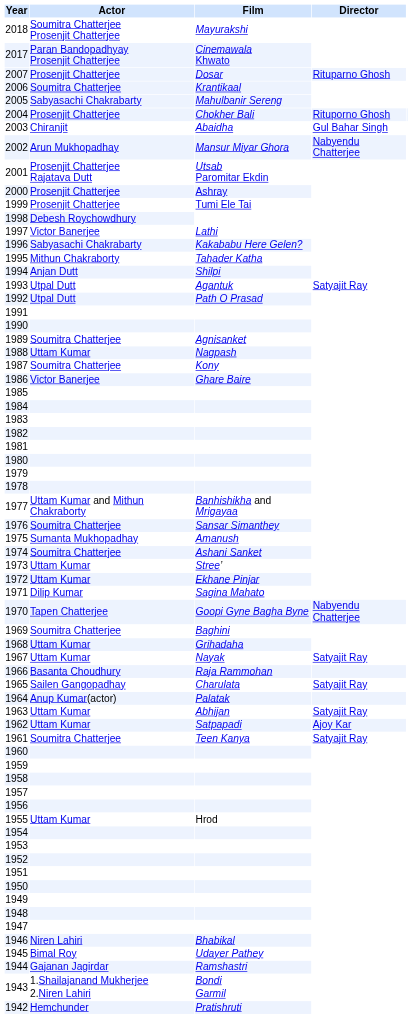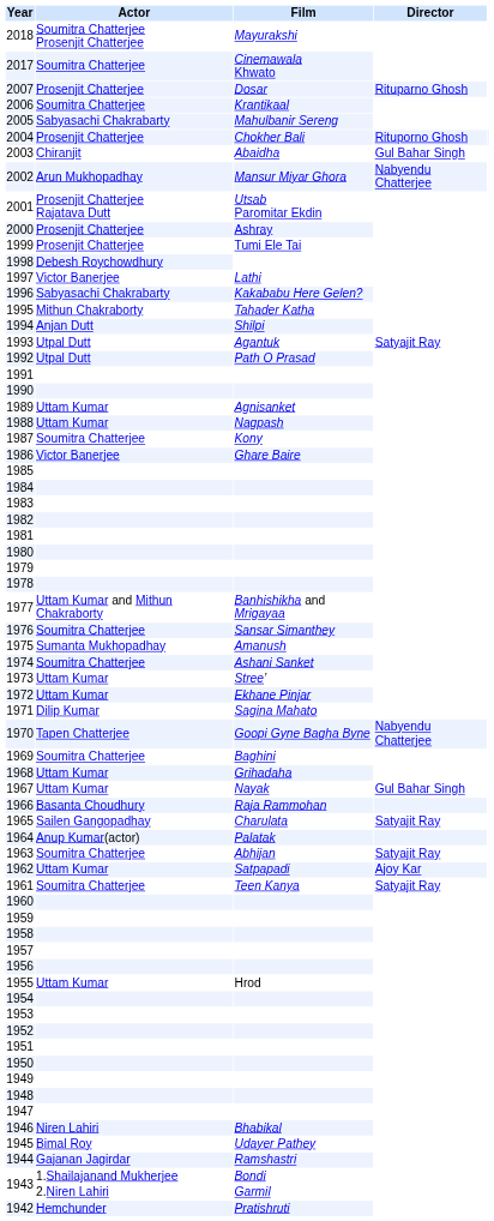2017 | Actor: Paran Bandopadhyay Prosenjit Chatterjee -> Soumitra Chatterjee
1989 | Actor: Soumitra Chatterjee -> Uttam Kumar
1967 | Director: Satyajit Ray -> Gul Bahar Singh
1963 | Actor: Uttam Kumar -> Soumitra Chatterjee
